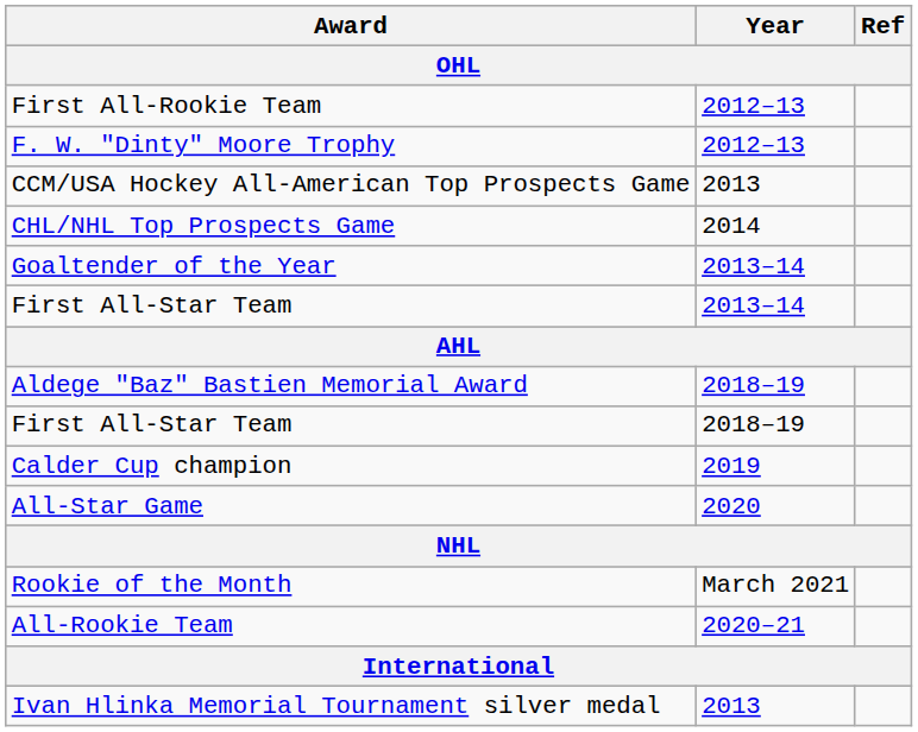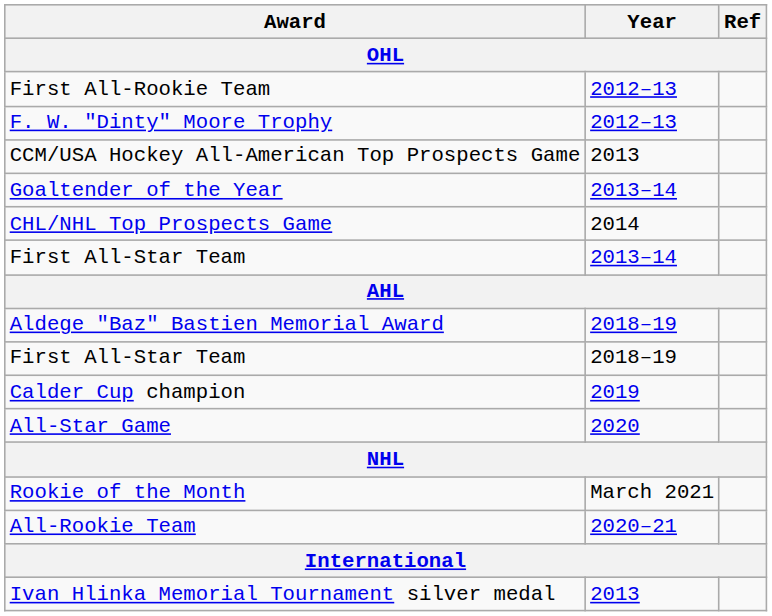rows swapped: CHL/NHL Top Prospects Game <-> Goaltender of the Year
